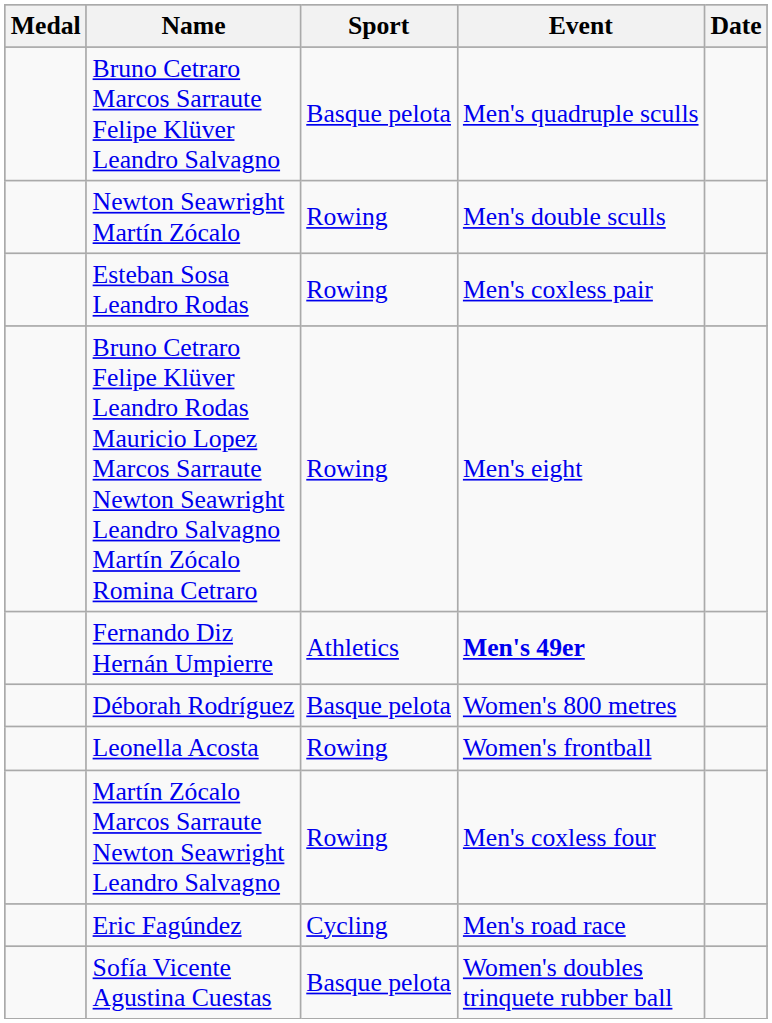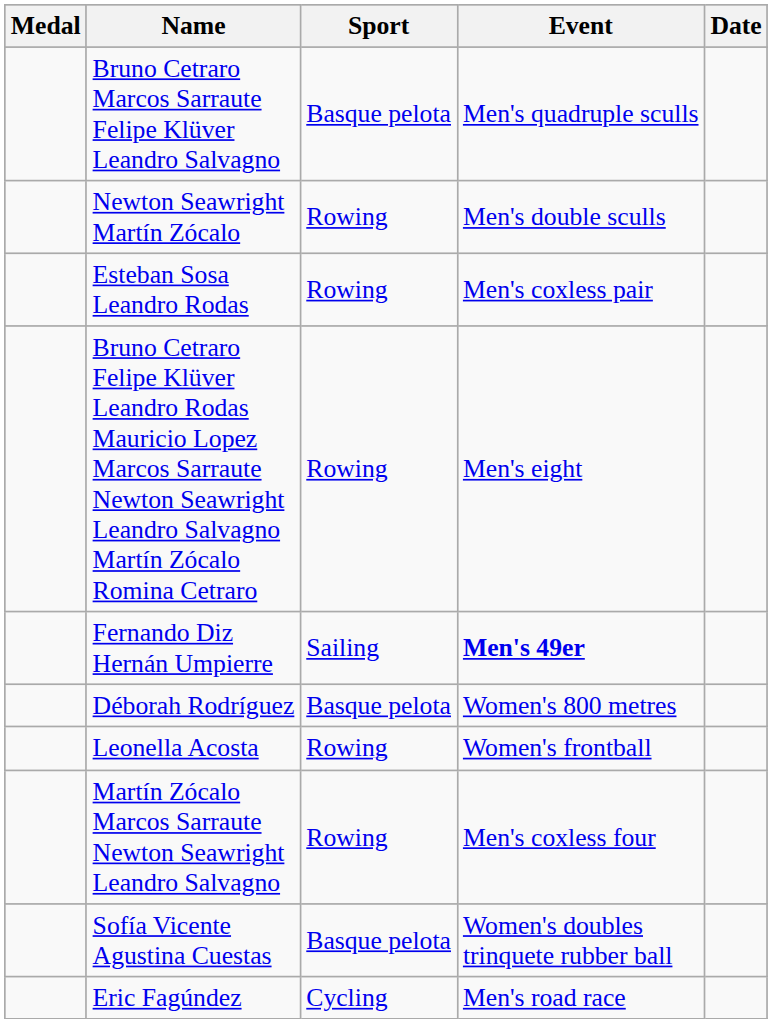Fernando Diz Hernán Umpierre | Sport: Athletics -> Sailing
rows swapped: Eric Fagúndez <-> Sofía Vicente Agustina Cuestas
